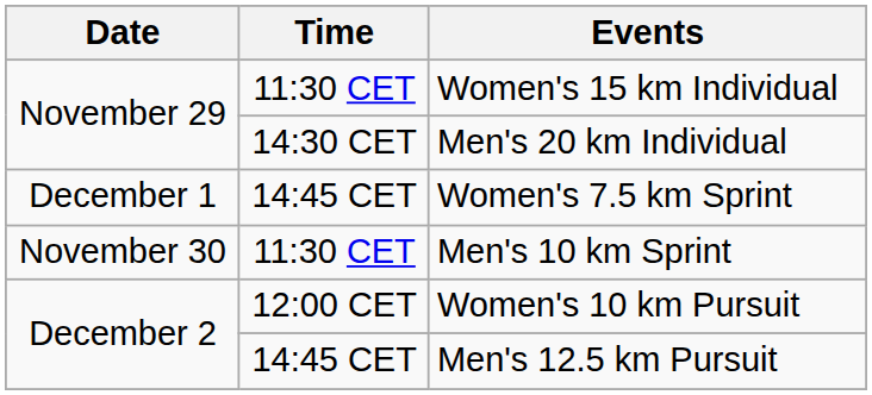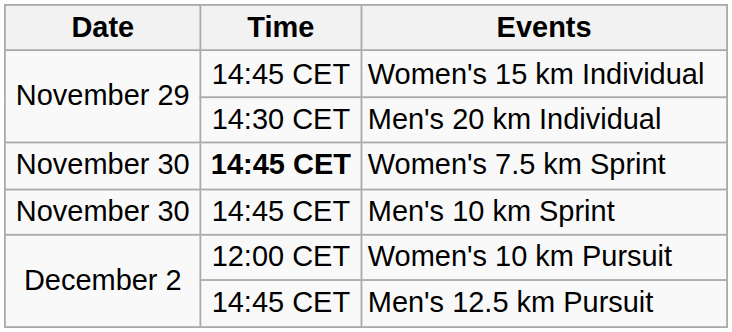Women's 15 km Individual | Time: 11:30 CET -> 14:45 CET
Women's 7.5 km Sprint | Date: December 1 -> November 30
Women's 7.5 km Sprint | Time: normal -> bold
Men's 10 km Sprint | Time: 11:30 CET -> 14:45 CET
